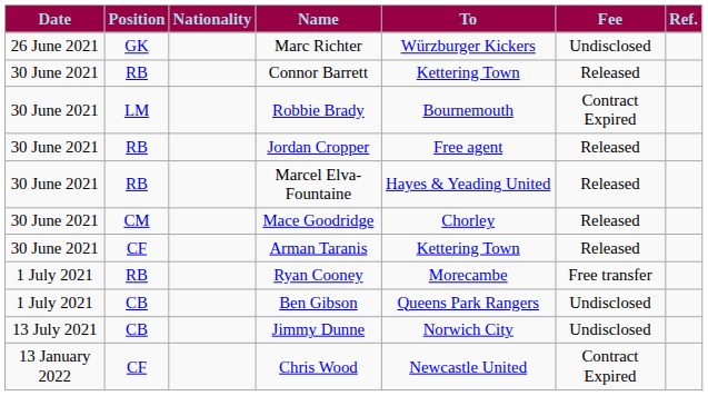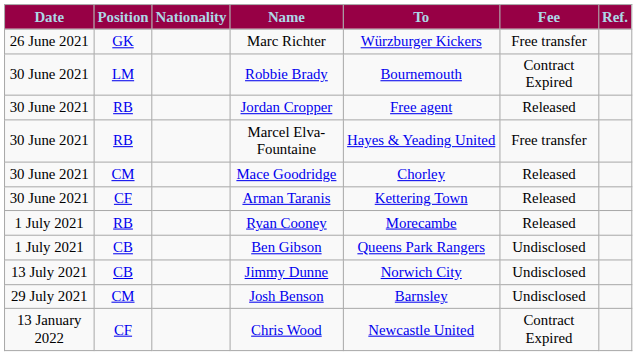Marc Richter | Fee: Undisclosed -> Free transfer
- row: 30 June 2021 | RB | Connor Barrett | Kettering Town | Released
Marcel Elva-Fountaine | Fee: Released -> Free transfer
Ryan Cooney | Fee: Free transfer -> Released
+ row: 29 July 2021 | CM | Josh Benson | Barnsley | Undisclosed
